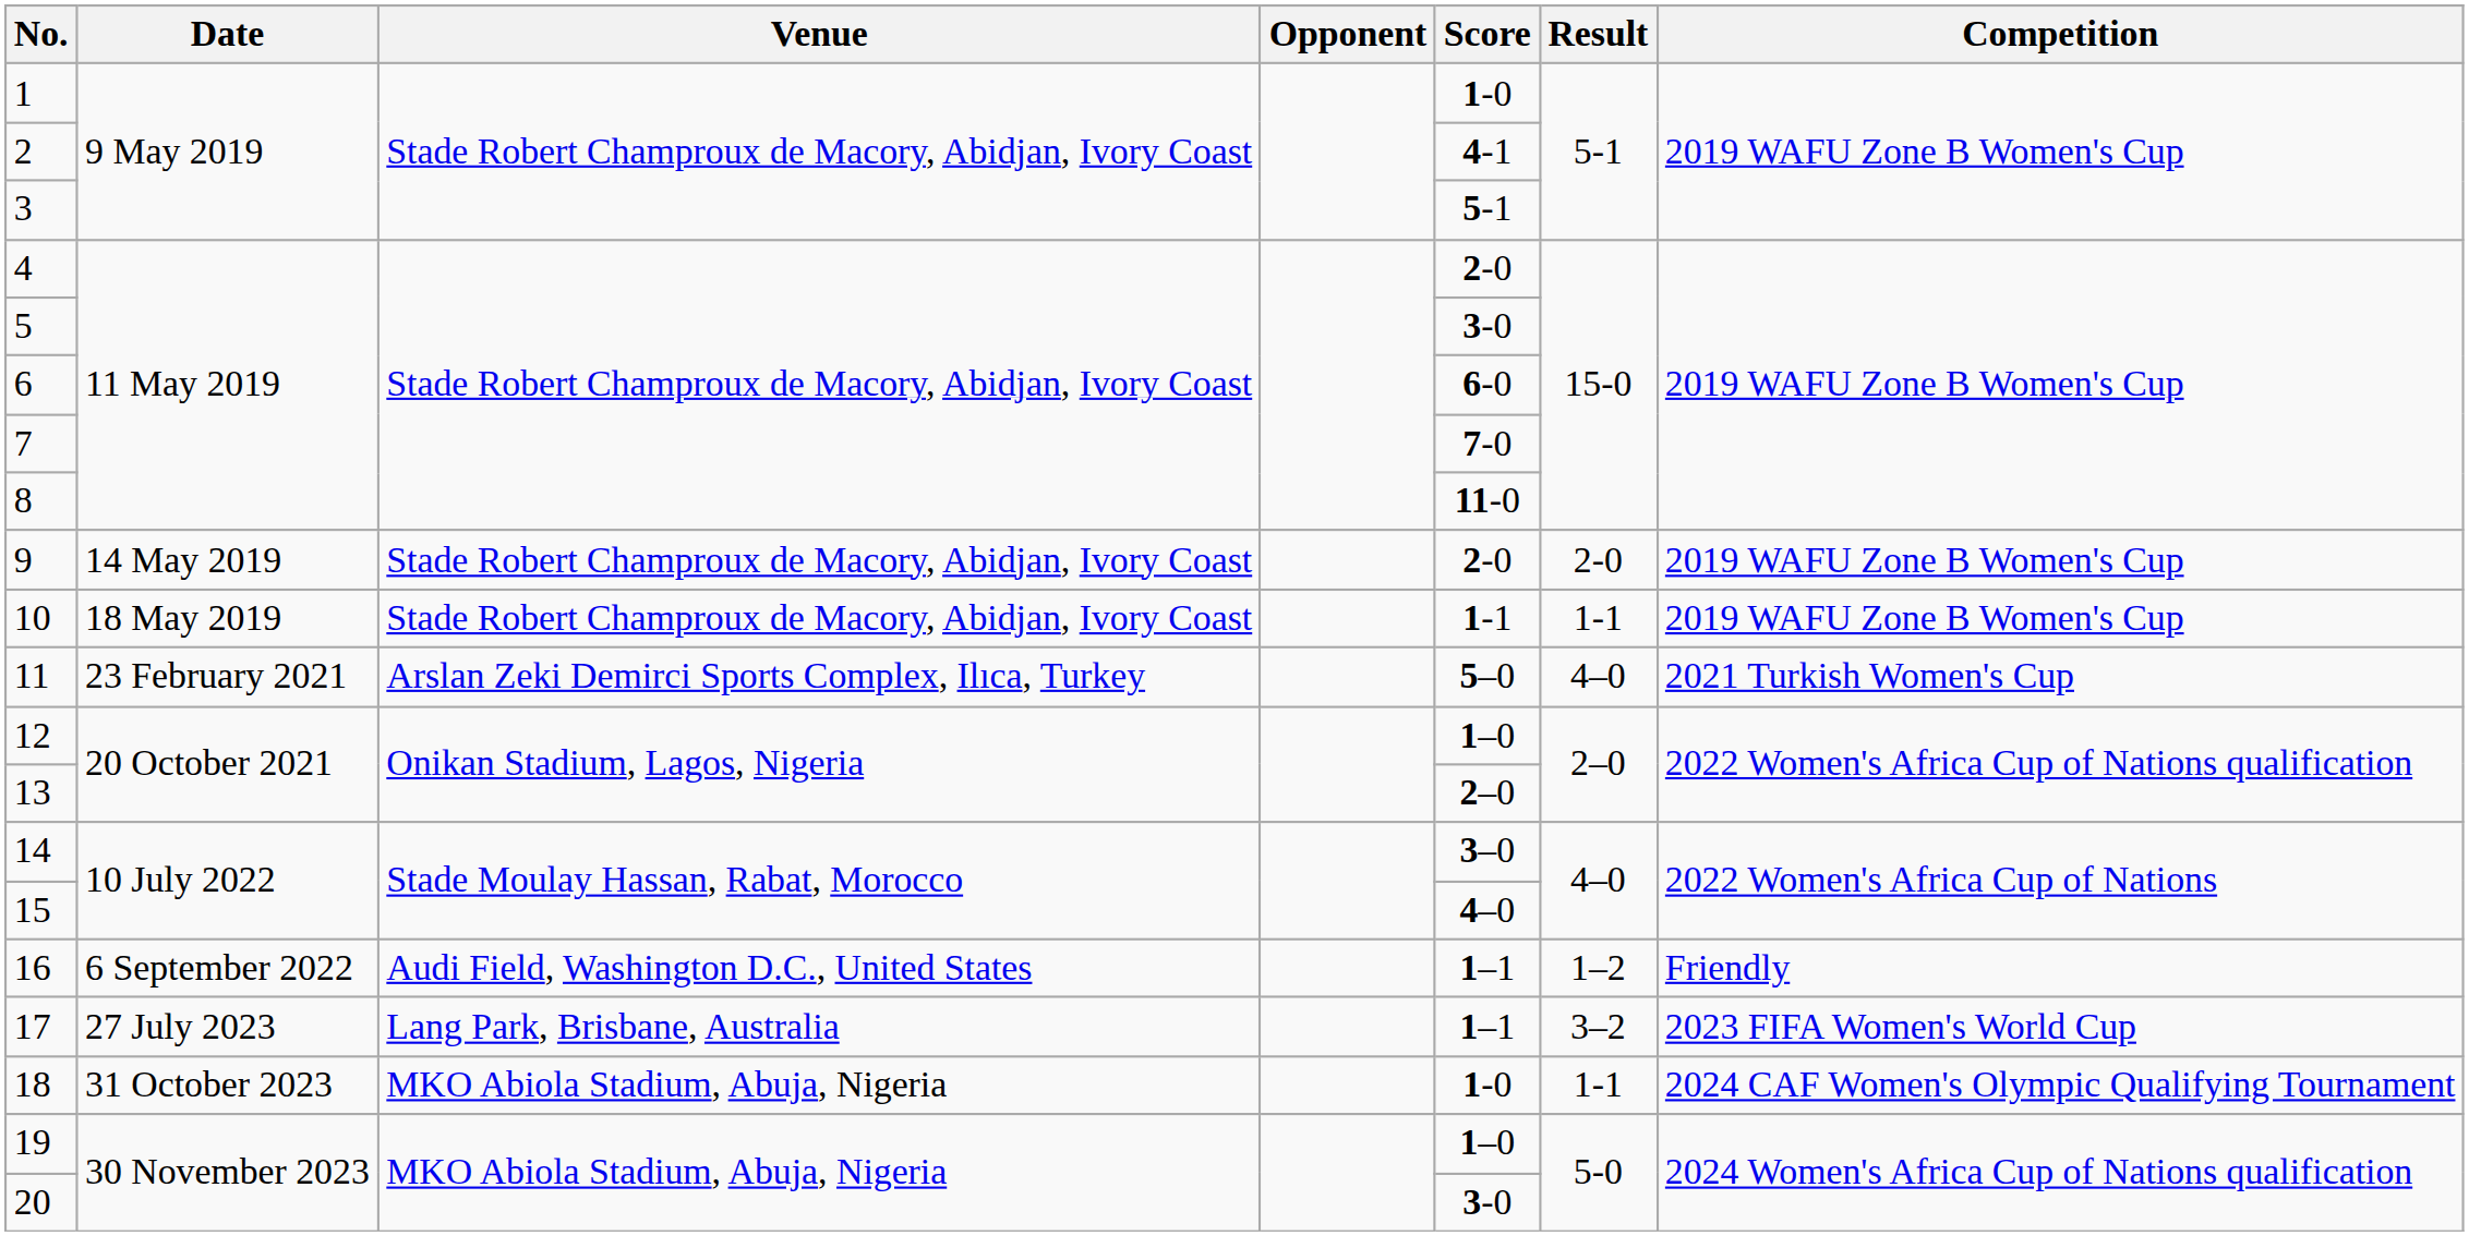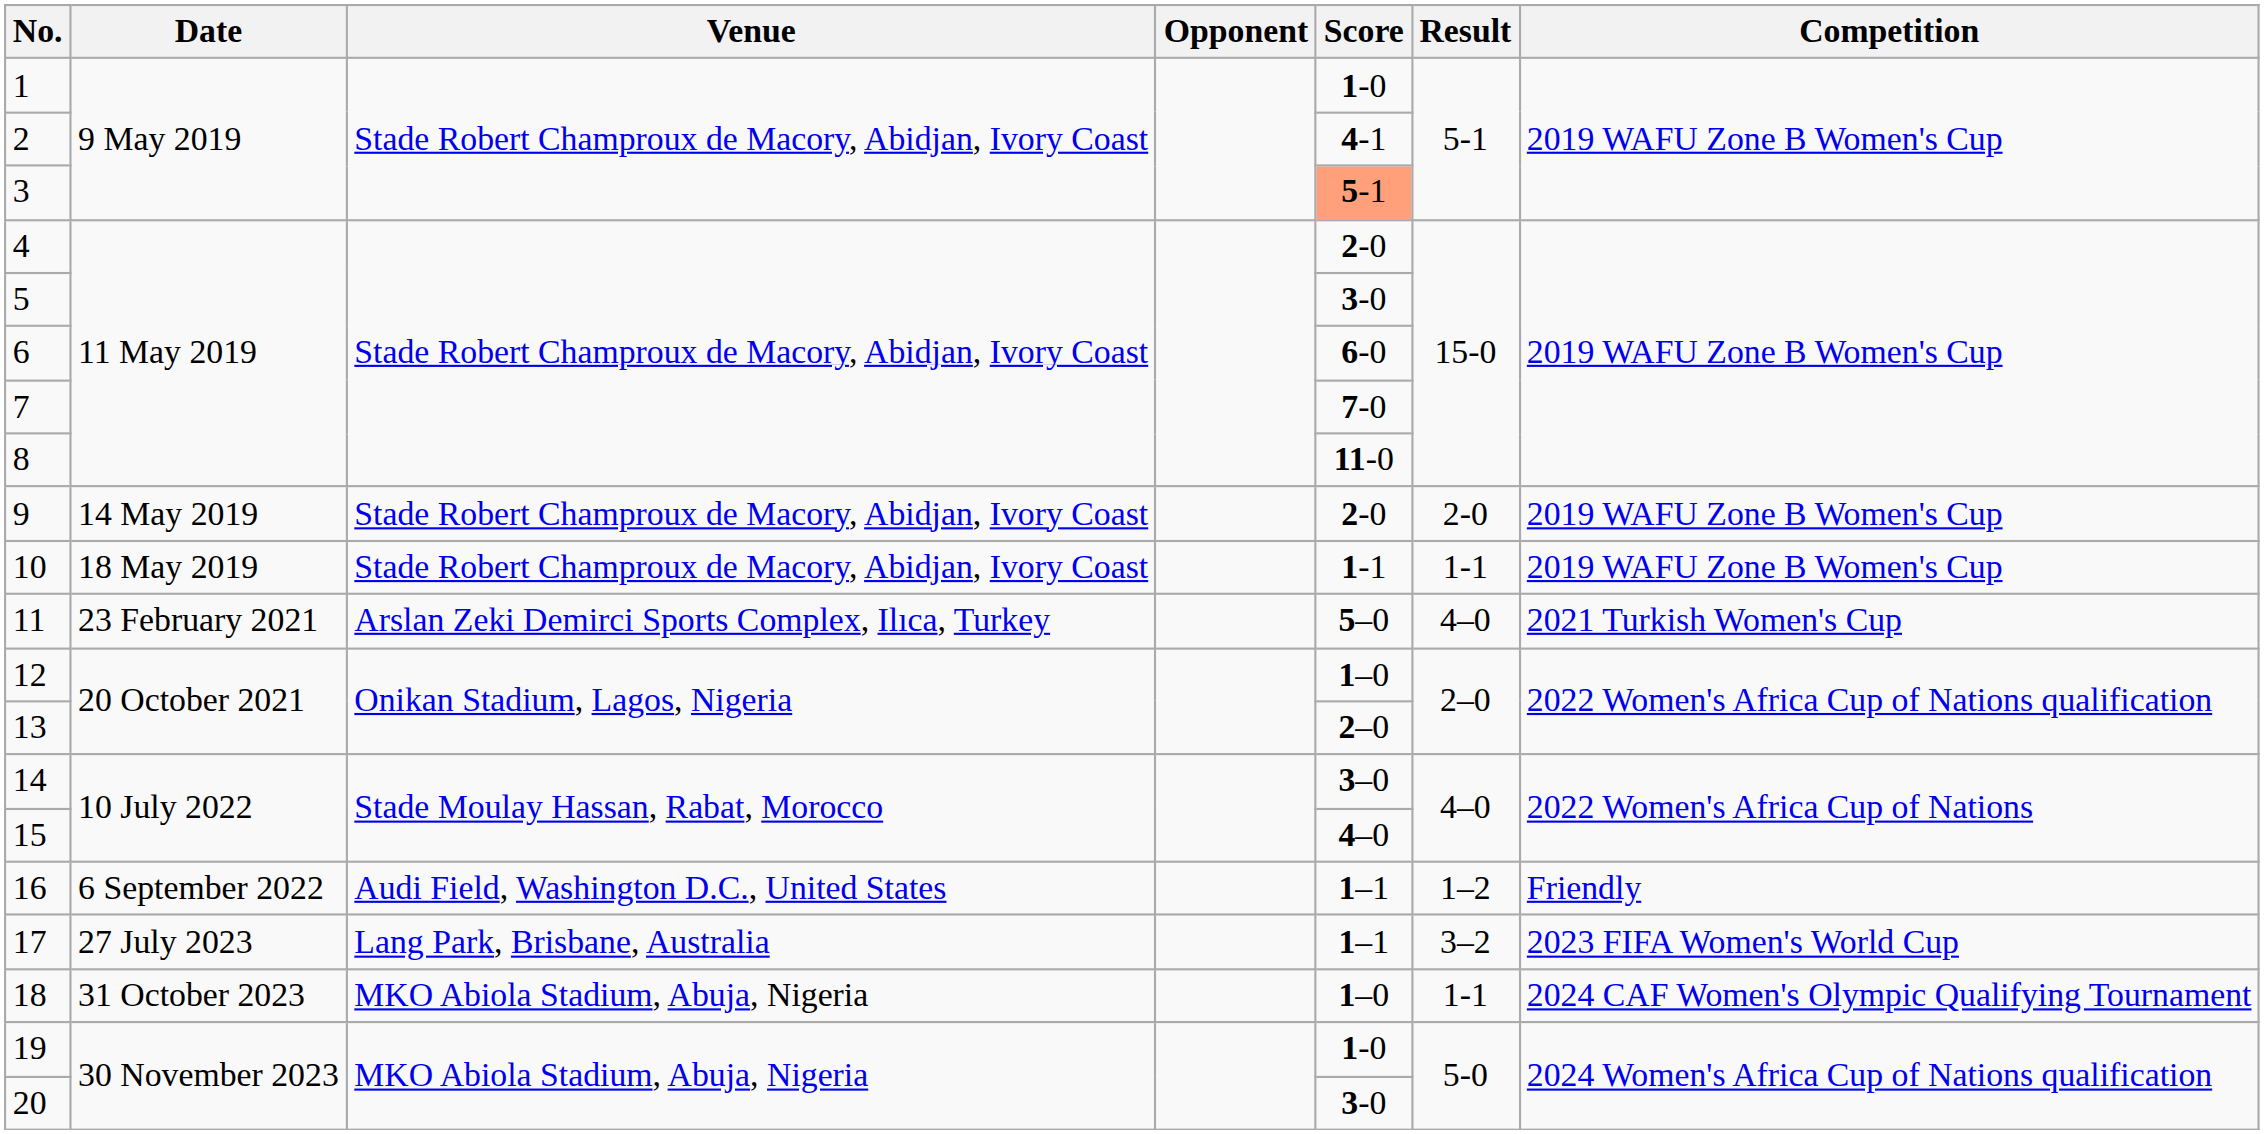3 | Score: no background -> lightsalmon background
18 | Score: 1-0 -> 1–0
19 | Score: 1–0 -> 1-0
